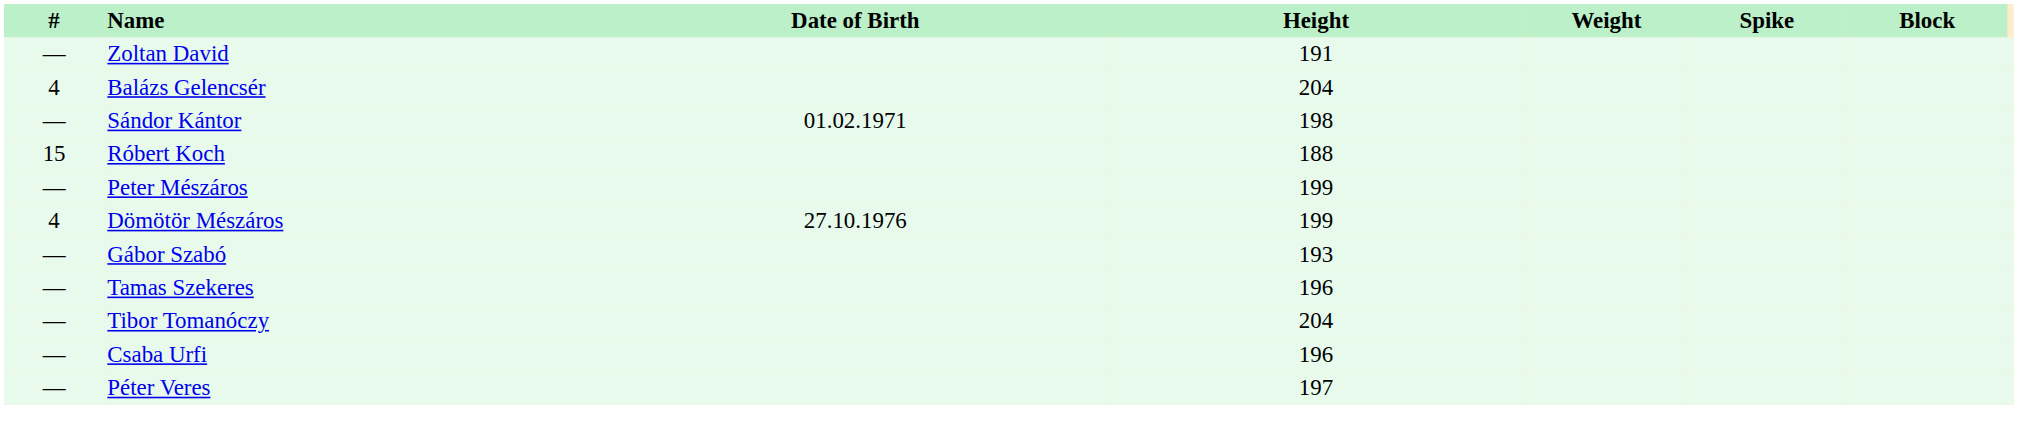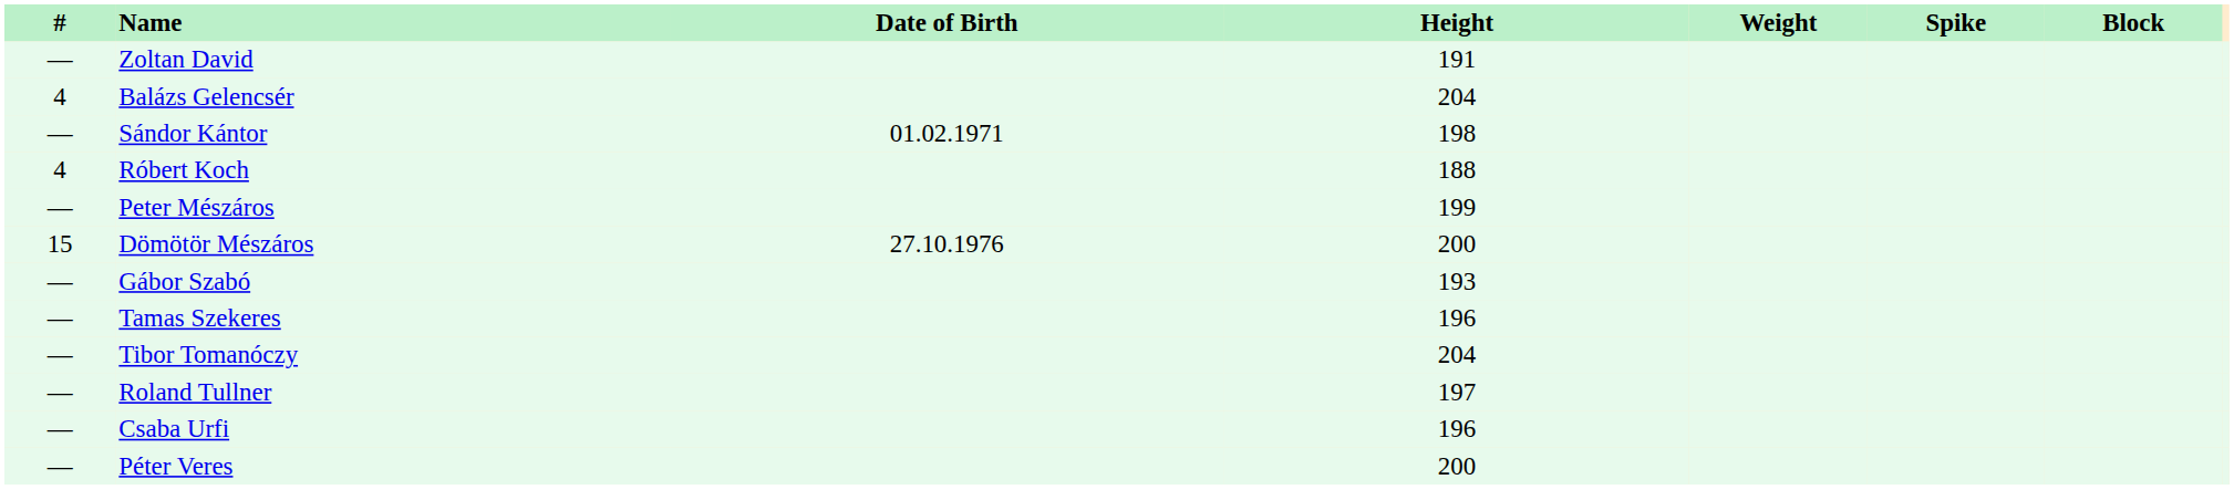Róbert Koch | #: 15 -> 4
Dömötör Mészáros | #: 4 -> 15
Dömötör Mészáros | Height: 199 -> 200
+ row: — | Roland Tullner | 197
Péter Veres | Height: 197 -> 200
